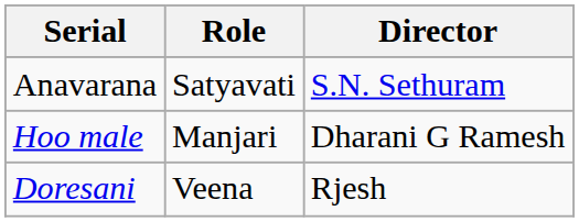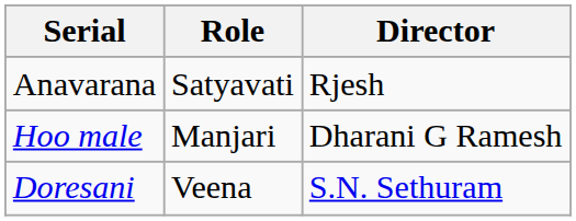Anavarana | Director: S.N. Sethuram -> Rjesh
Doresani | Director: Rjesh -> S.N. Sethuram
